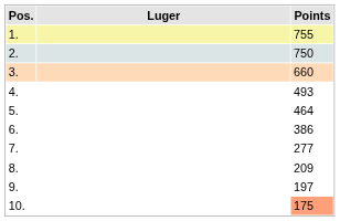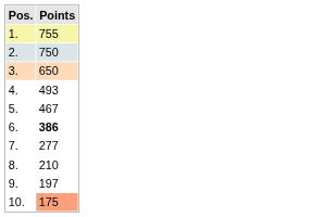- column: Luger
3. | Points: 660 -> 650
5. | Points: 464 -> 467
6. | Points: normal -> bold
8. | Points: 209 -> 210
